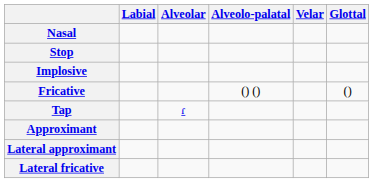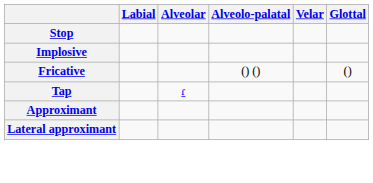- row: Nasal
- row: Lateral fricative
